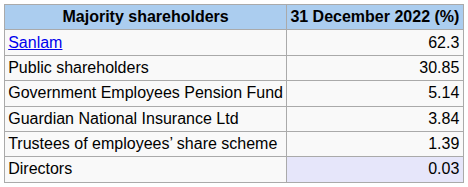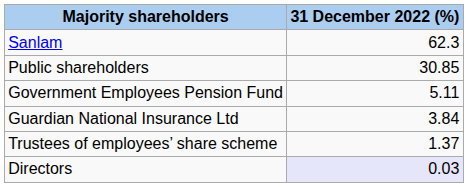Government Employees Pension Fund | 31 December 2022 (%): 5.14 -> 5.11
Trustees of employees’ share scheme | 31 December 2022 (%): 1.39 -> 1.37
